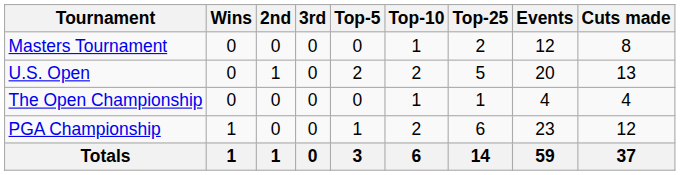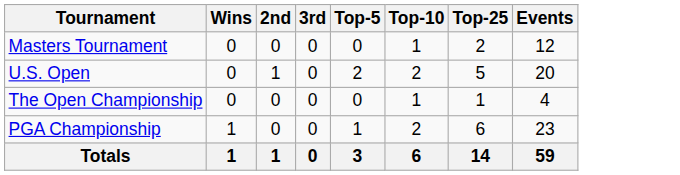- column: Cuts made | 8 | 13 | 4 | 12 | 37
